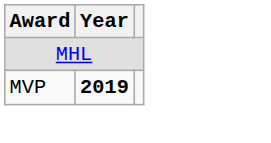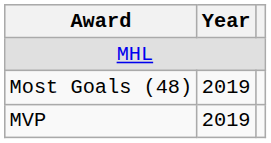+ row: Most Goals (48) | 2019
MVP | Year: bold -> normal
